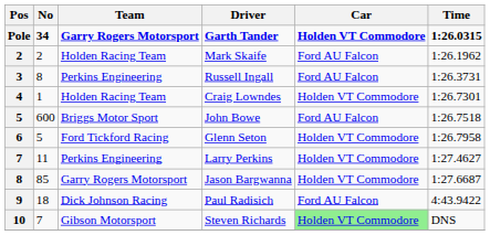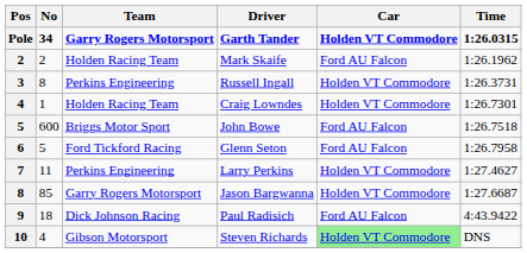Russell Ingall | Car: Ford AU Falcon -> Holden VT Commodore
Glenn Seton | Car: Holden VT Commodore -> Ford AU Falcon
Steven Richards | No: 7 -> 4
